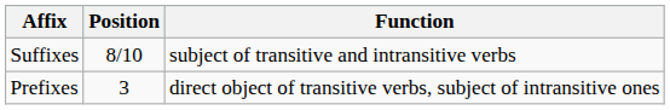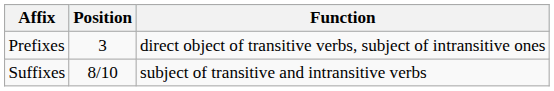rows swapped: Prefixes <-> Suffixes
